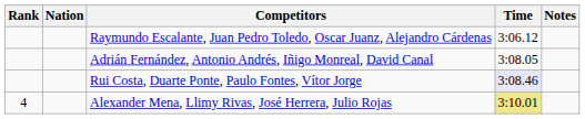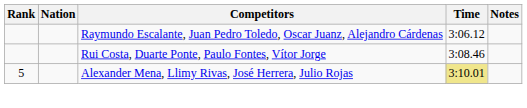- row: Adrián Fernández, Antonio Andrés, Iñigo Monreal, David Canal | 3:08.05
Rui Costa, Duarte Ponte, Paulo Fontes, Vítor Jorge | Time: lavender background -> no background
Alexander Mena, Llimy Rivas, José Herrera, Julio Rojas | Rank: 4 -> 5
